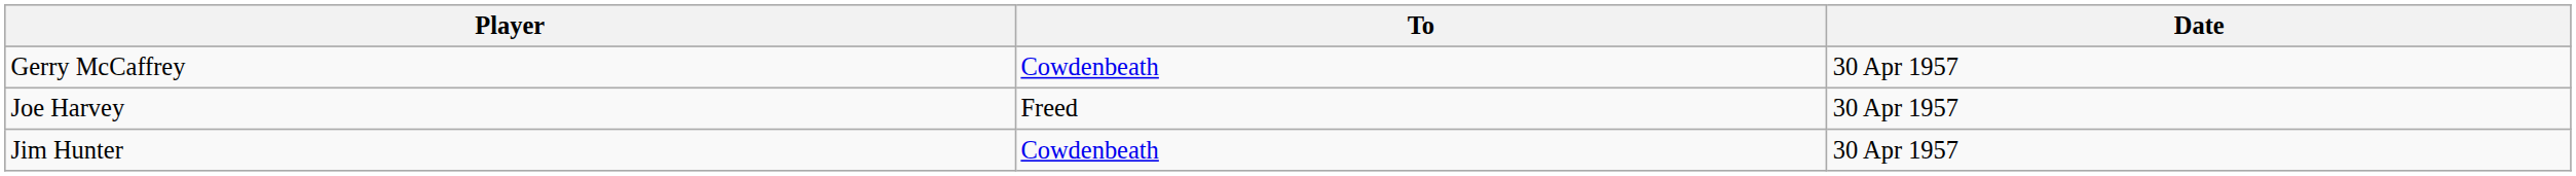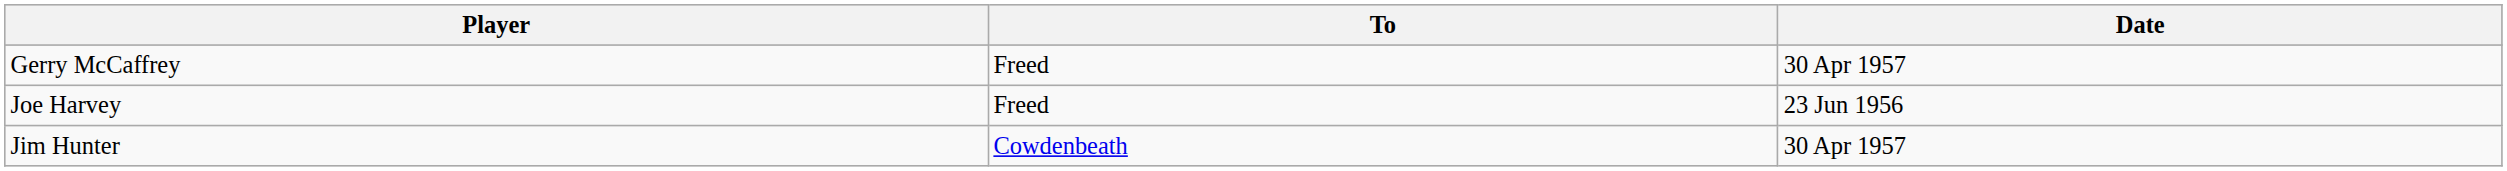Gerry McCaffrey | To: Cowdenbeath -> Freed
Joe Harvey | Date: 30 Apr 1957 -> 23 Jun 1956
